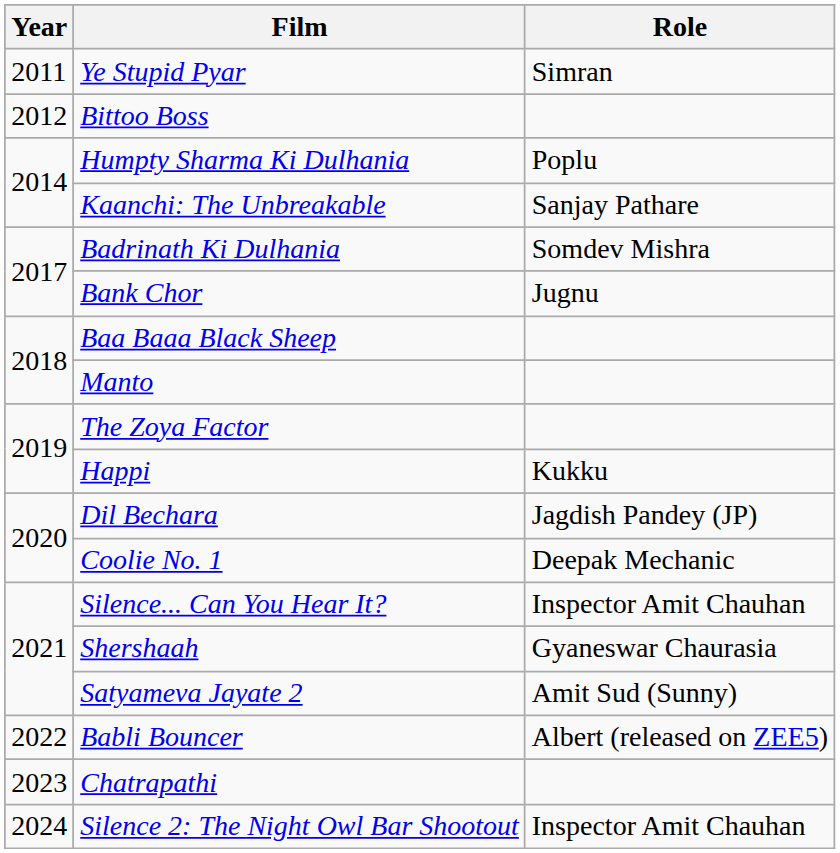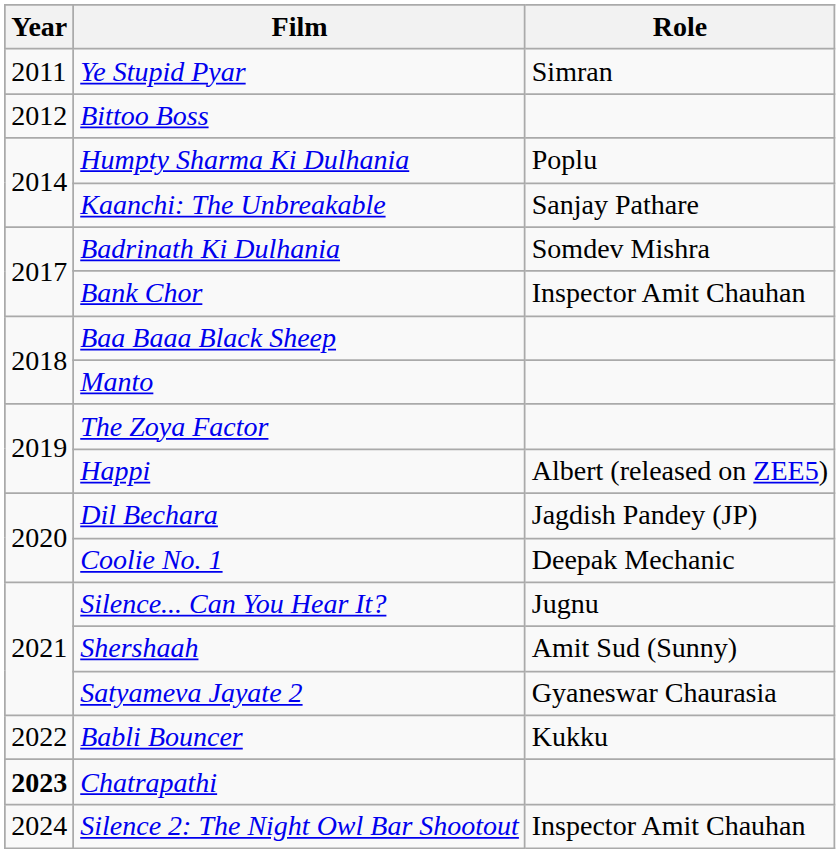Bank Chor | Role: Jugnu -> Inspector Amit Chauhan
Happi | Role: Kukku -> Albert (released on ZEE5)
Silence... Can You Hear It? | Role: Inspector Amit Chauhan -> Jugnu
Shershaah | Role: Gyaneswar Chaurasia -> Amit Sud (Sunny)
Satyameva Jayate 2 | Role: Amit Sud (Sunny) -> Gyaneswar Chaurasia
Babli Bouncer | Role: Albert (released on ZEE5) -> Kukku
Chatrapathi | Year: normal -> bold
